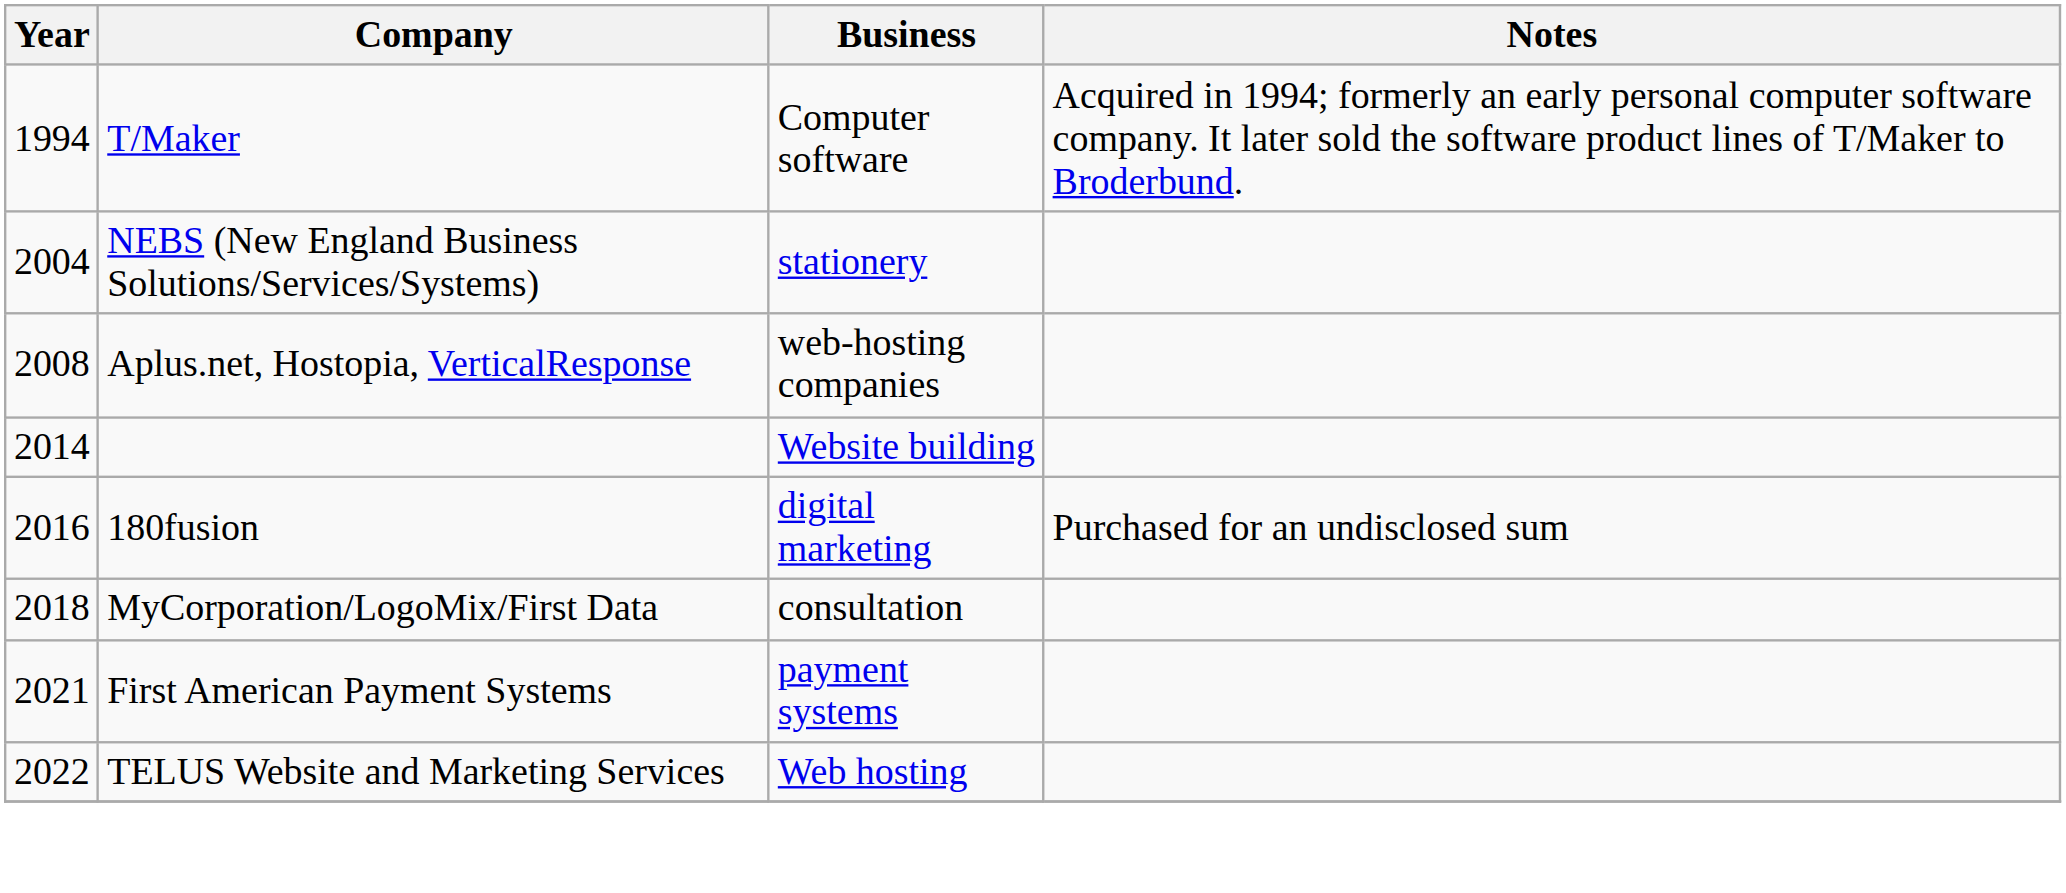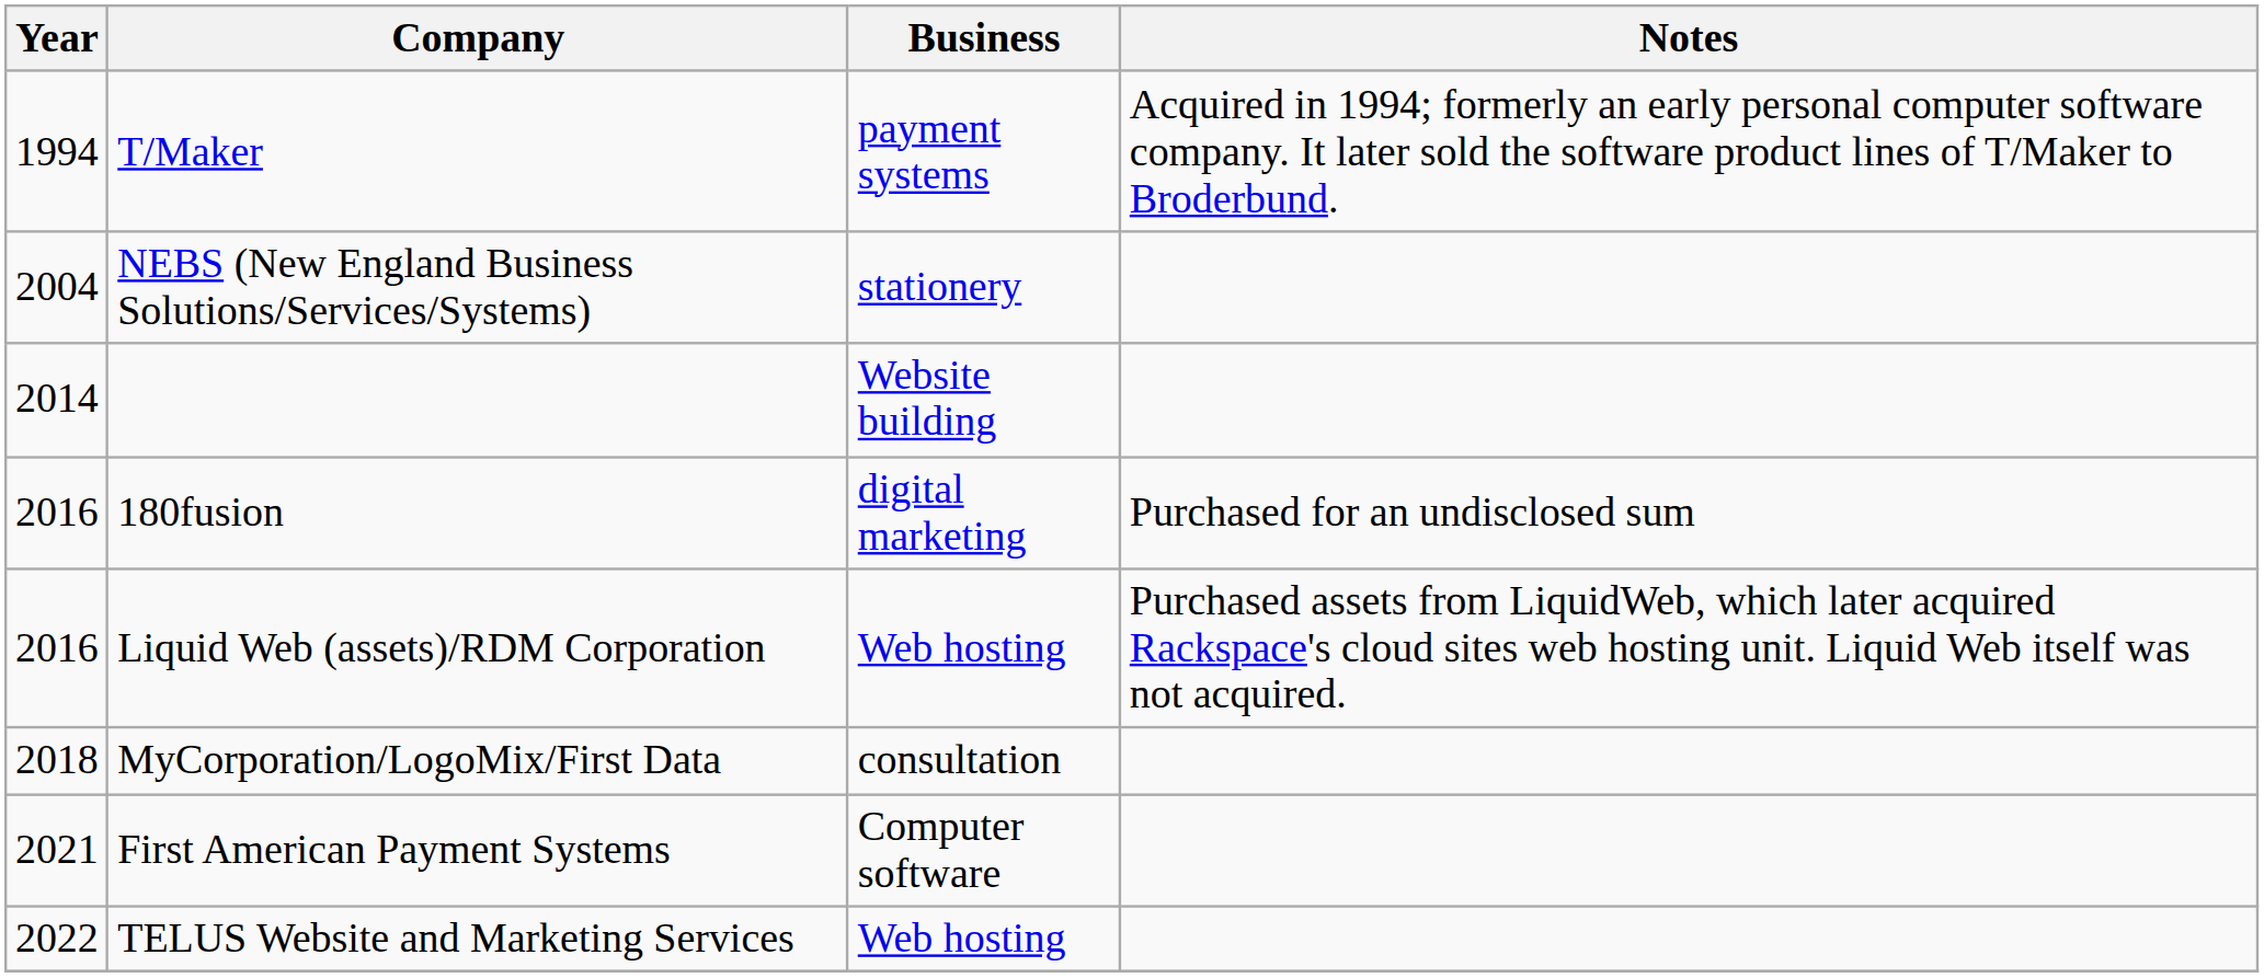T/Maker | Business: Computer software -> payment systems
- row: 2008 | Aplus.net, Hostopia, VerticalResponse | web-hosting companies
+ row: 2016 | Liquid Web (assets)/RDM Corporation | Web hosting | Purchased assets from LiquidWeb, which later acquired Rackspace's cloud sites web hosting unit. Liquid Web itself was not acquired.
First American Payment Systems | Business: payment systems -> Computer software
